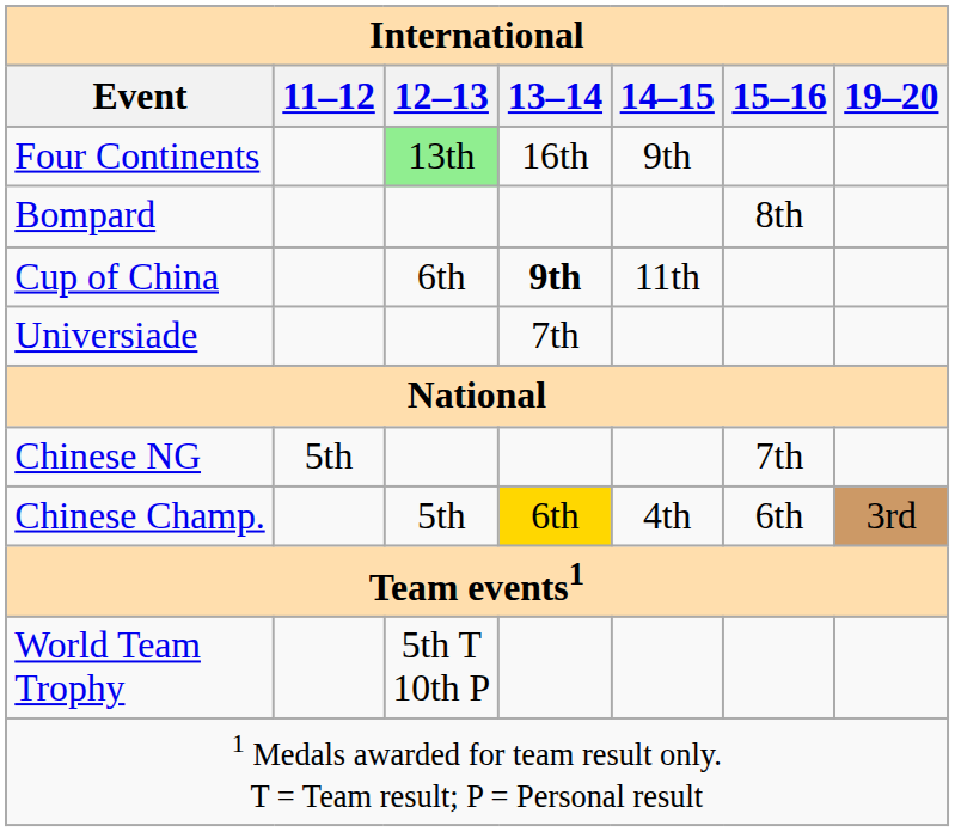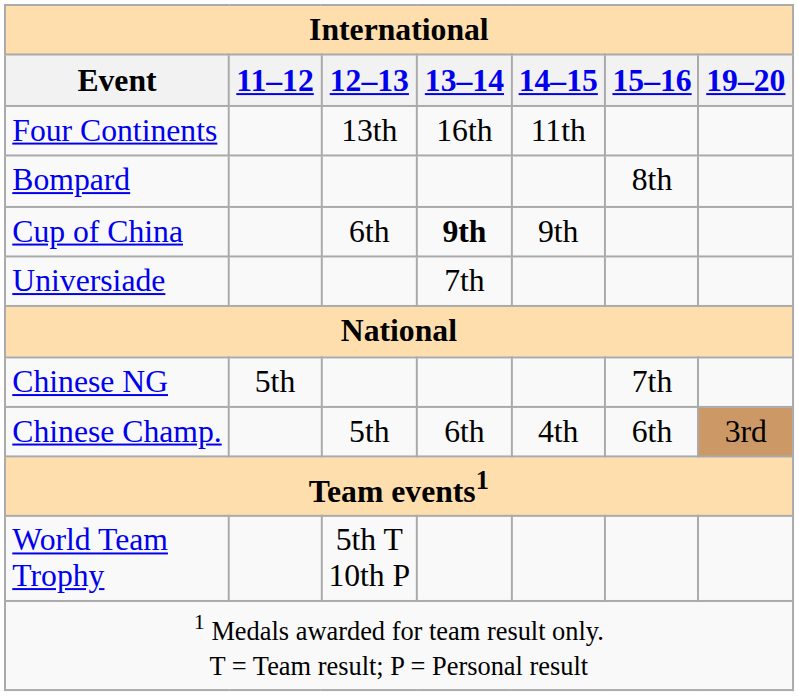Four Continents | 12–13: lightgreen background -> no background
Four Continents | 14–15: 9th -> 11th
Cup of China | 14–15: 11th -> 9th
Chinese Champ. | 13–14: gold background -> no background
